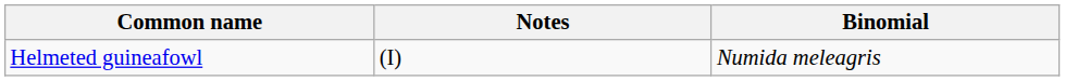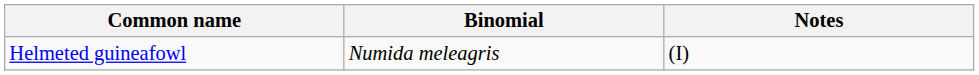columns swapped: Binomial <-> Notes
